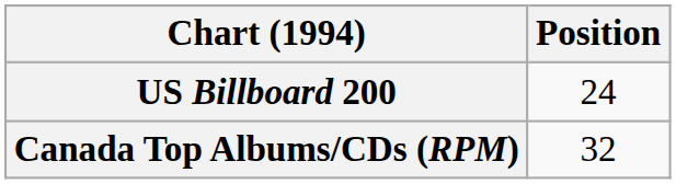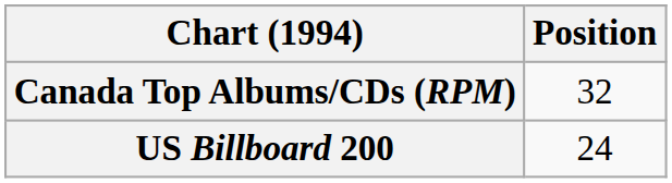rows swapped: Canada Top Albums/CDs (RPM) <-> US Billboard 200
